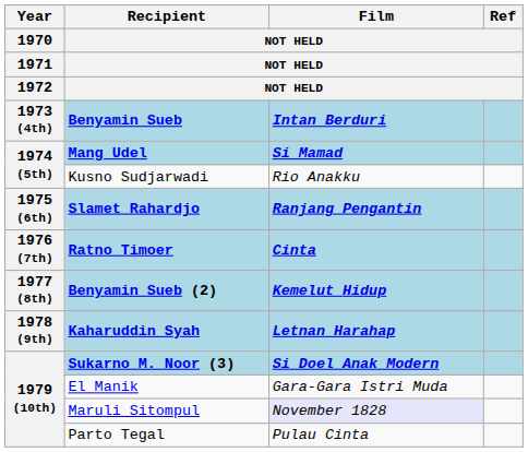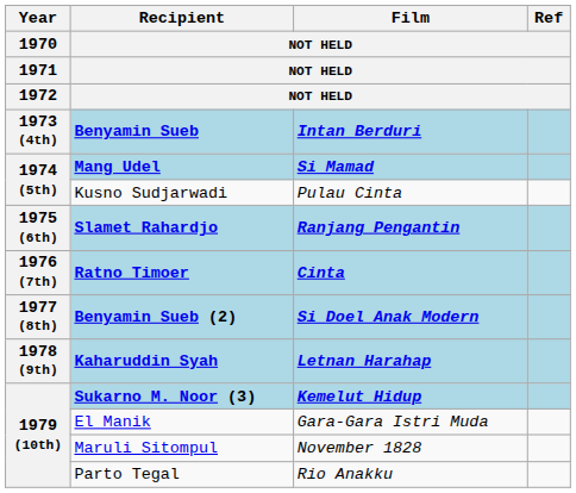Kusno Sudjarwadi | Film / NOT HELD: Rio Anakku -> Pulau Cinta
Benyamin Sueb (2) | Film / NOT HELD: Kemelut Hidup -> Si Doel Anak Modern
Sukarno M. Noor (3) | Film / NOT HELD: Si Doel Anak Modern -> Kemelut Hidup
Maruli Sitompul | Film / NOT HELD: lavender background -> no background
Parto Tegal | Film / NOT HELD: Pulau Cinta -> Rio Anakku
